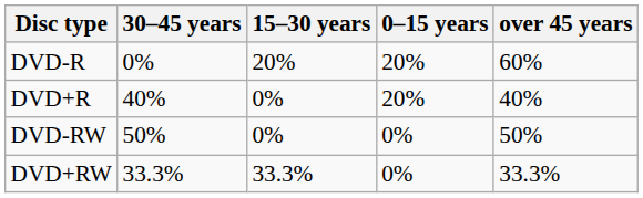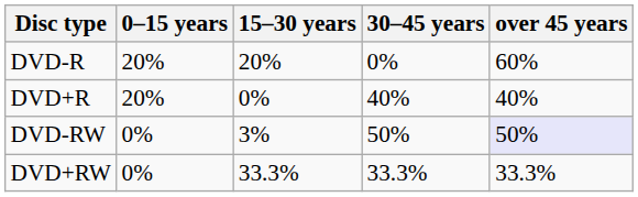columns swapped: 0–15 years <-> 30–45 years
DVD-RW | 15–30 years: 0% -> 3%
DVD-RW | over 45 years: no background -> lavender background
